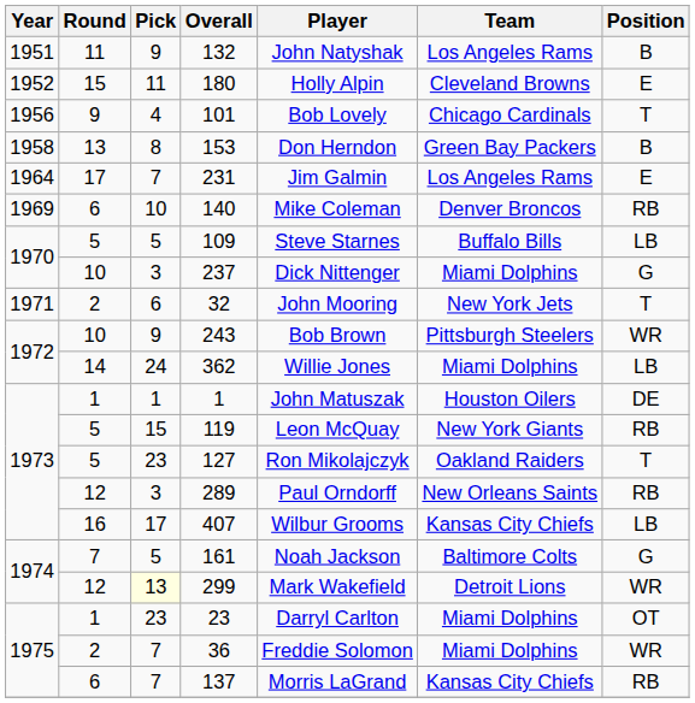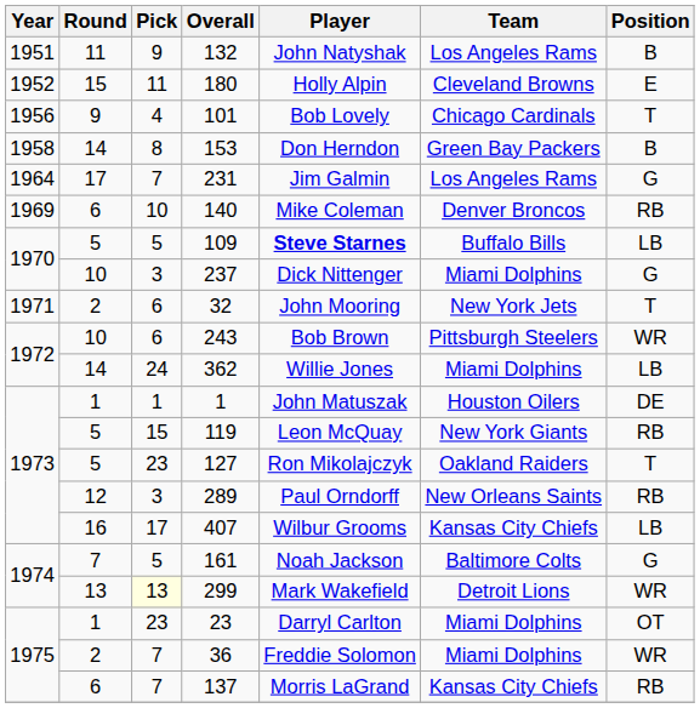153 | Round: 13 -> 14
231 | Position: E -> G
109 | Player: normal -> bold
243 | Pick: 9 -> 6
299 | Round: 12 -> 13
